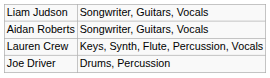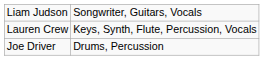- row: Aidan Roberts | Songwriter, Guitars, Vocals
